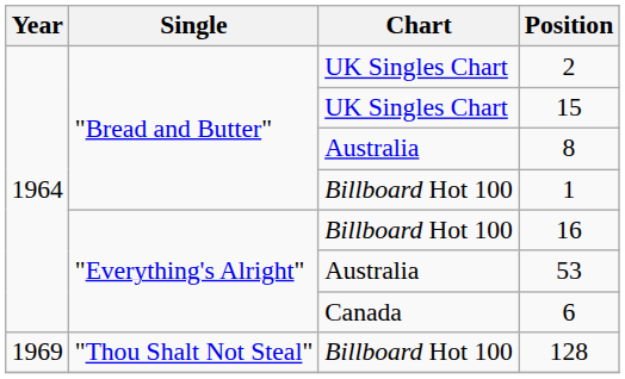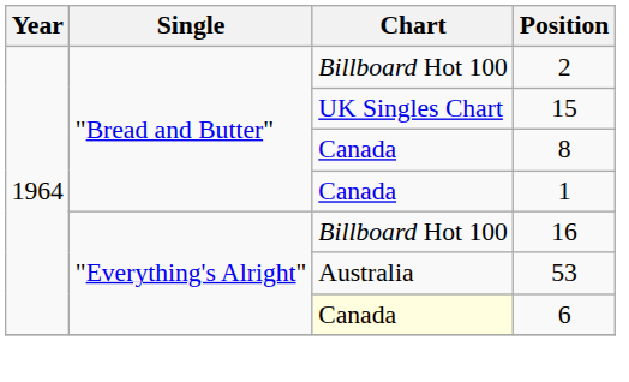2 | Chart: UK Singles Chart -> Billboard Hot 100
8 | Chart: Australia -> Canada
1 | Chart: Billboard Hot 100 -> Canada
6 | Chart: no background -> lightyellow background
- row: 1969 | "Thou Shalt Not Steal" | Billboard Hot 100 | 128
